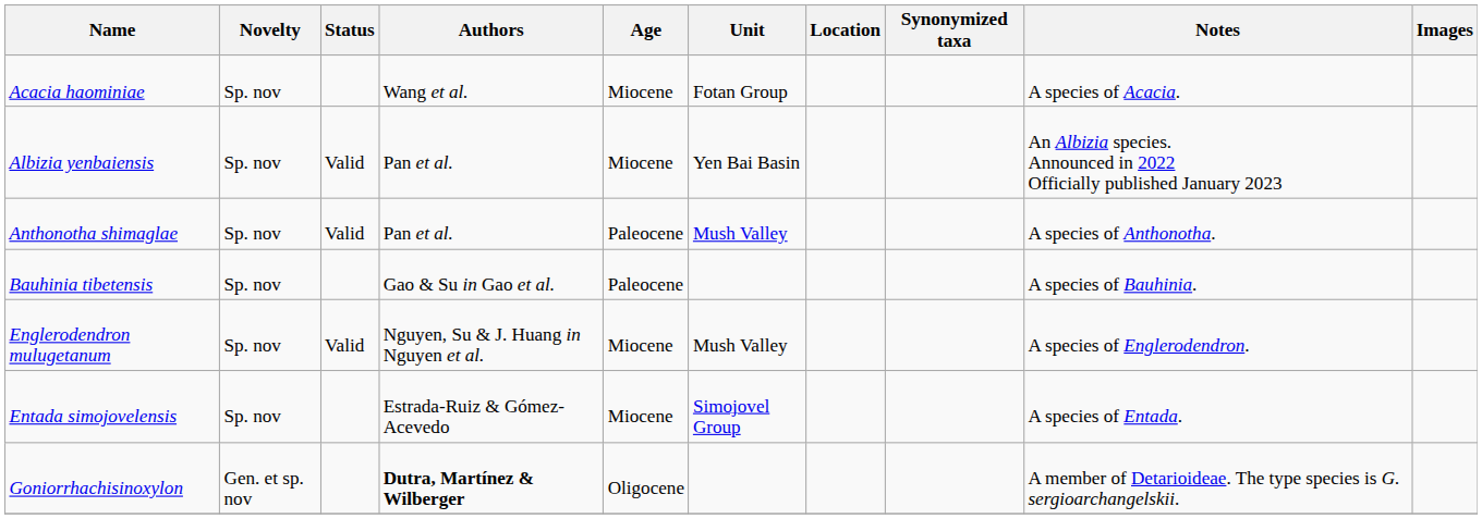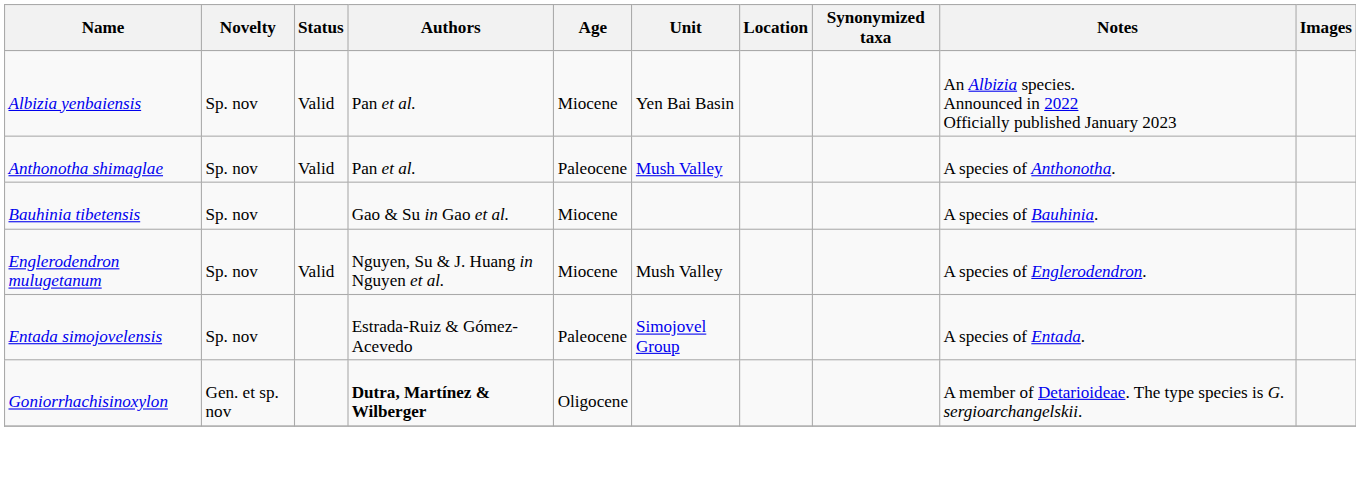- row: Acacia haominiae | Sp. nov | Wang et al. | Miocene | Fotan Group | A species of Acacia.
Bauhinia tibetensis | Age: Paleocene -> Miocene
Entada simojovelensis | Age: Miocene -> Paleocene
